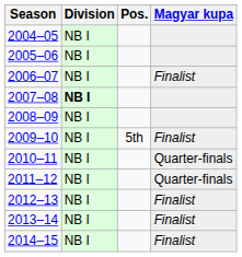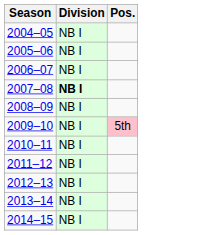- column: Magyar kupa | Finalist | Finalist | Quarter-finals | Quarter-finals | Finalist | Finalist | Finalist
2009–10 | Pos.: no background -> pink background
